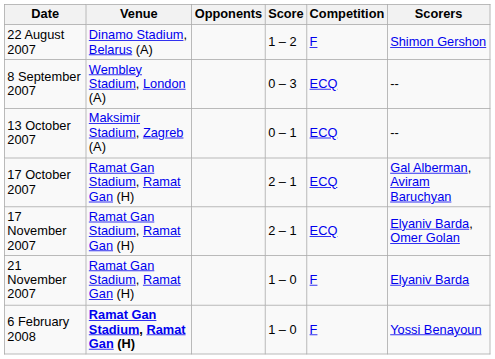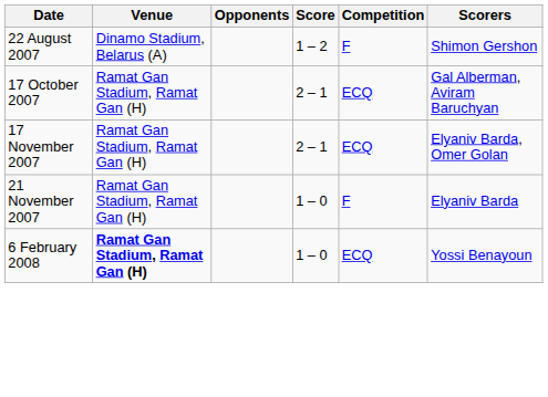- row: 8 September 2007 | Wembley Stadium, London (A) | 0 – 3 | ECQ | --
- row: 13 October 2007 | Maksimir Stadium, Zagreb (A) | 0 – 1 | ECQ | --
6 February 2008 | Competition: F -> ECQ
